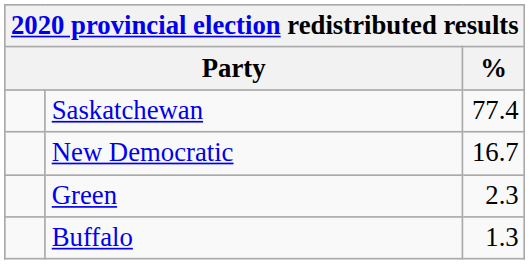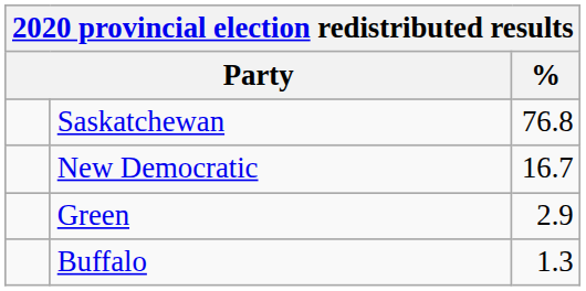Saskatchewan | %: 77.4 -> 76.8
Green | %: 2.3 -> 2.9
